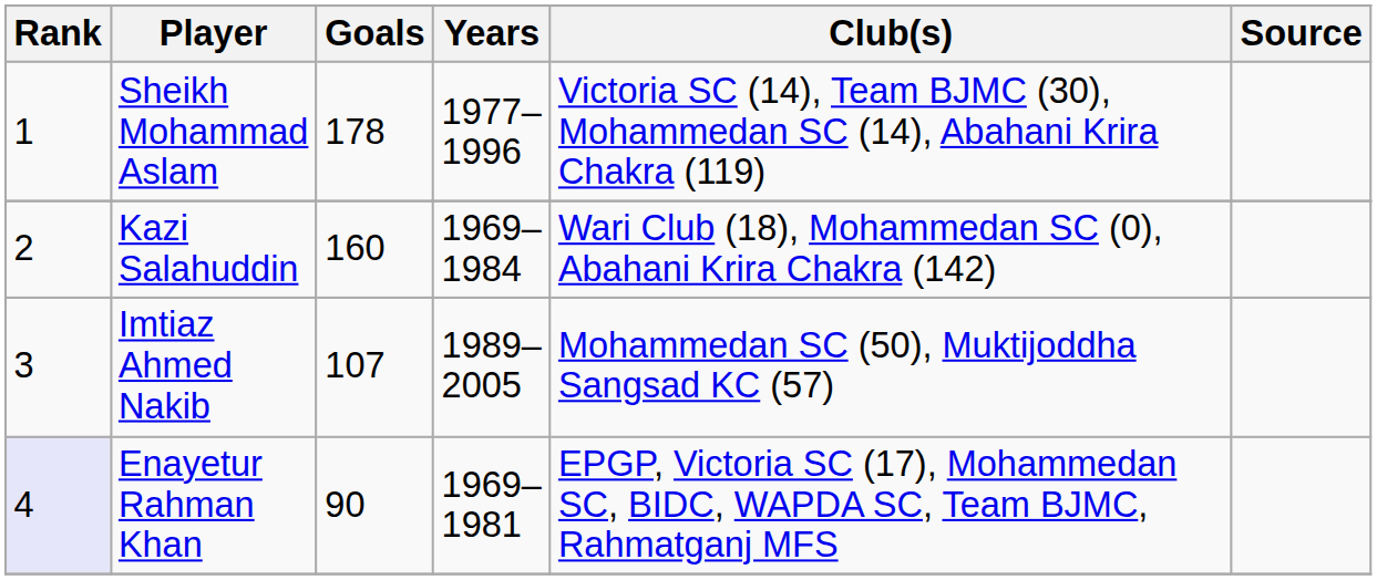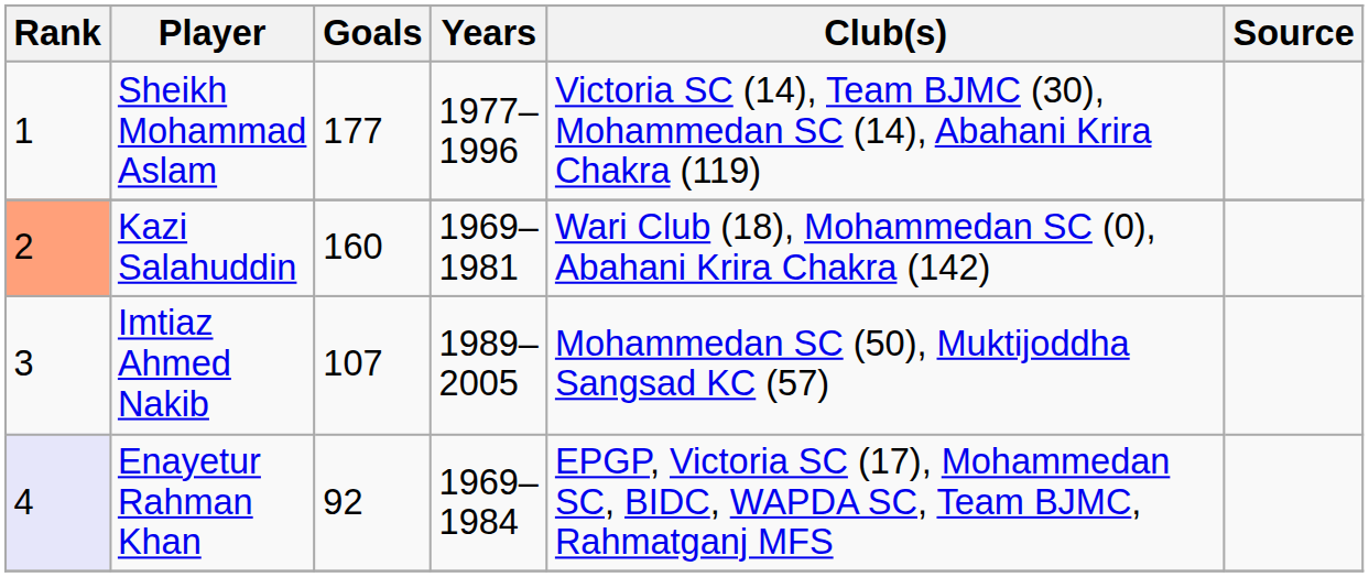Sheikh Mohammad Aslam | Goals: 178 -> 177
Kazi Salahuddin | Rank: no background -> lightsalmon background
Kazi Salahuddin | Years: 1969–1984 -> 1969–1981
Enayetur Rahman Khan | Goals: 90 -> 92
Enayetur Rahman Khan | Years: 1969–1981 -> 1969–1984
